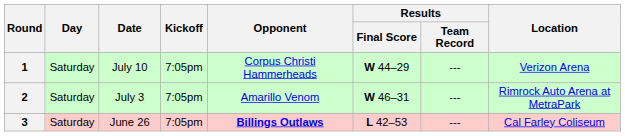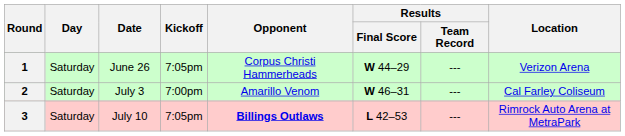1 | Date: July 10 -> June 26
2 | Kickoff: 7:05pm -> 7:00pm
2 | Location: Rimrock Auto Arena at MetraPark -> Cal Farley Coliseum
3 | Date: June 26 -> July 10
3 | Location: Cal Farley Coliseum -> Rimrock Auto Arena at MetraPark
